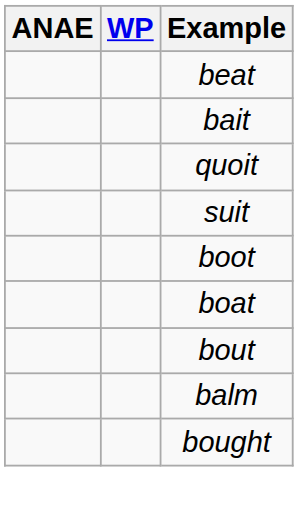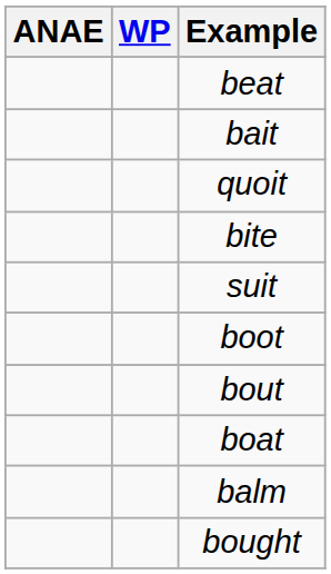+ row: bite
rows swapped: boat <-> bout
